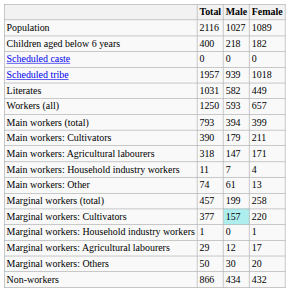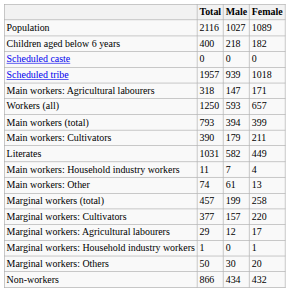rows swapped: Literates <-> Main workers: Agricultural labourers
Marginal workers: Cultivators | Male: paleturquoise background -> no background
rows swapped: Marginal workers: Agricultural labourers <-> Marginal workers: Household industry workers
